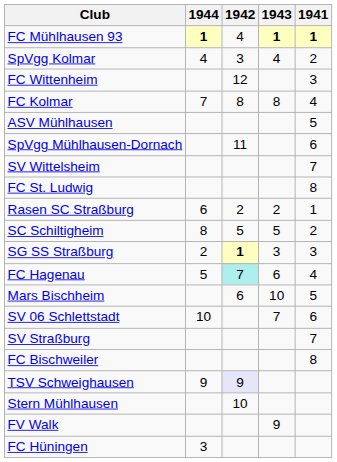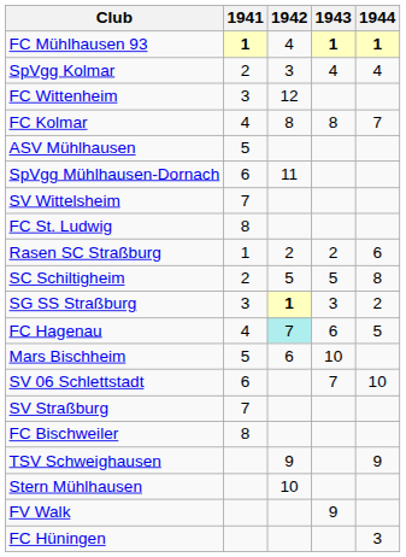columns swapped: 1941 <-> 1944
TSV Schweighausen | 1942: lavender background -> no background
